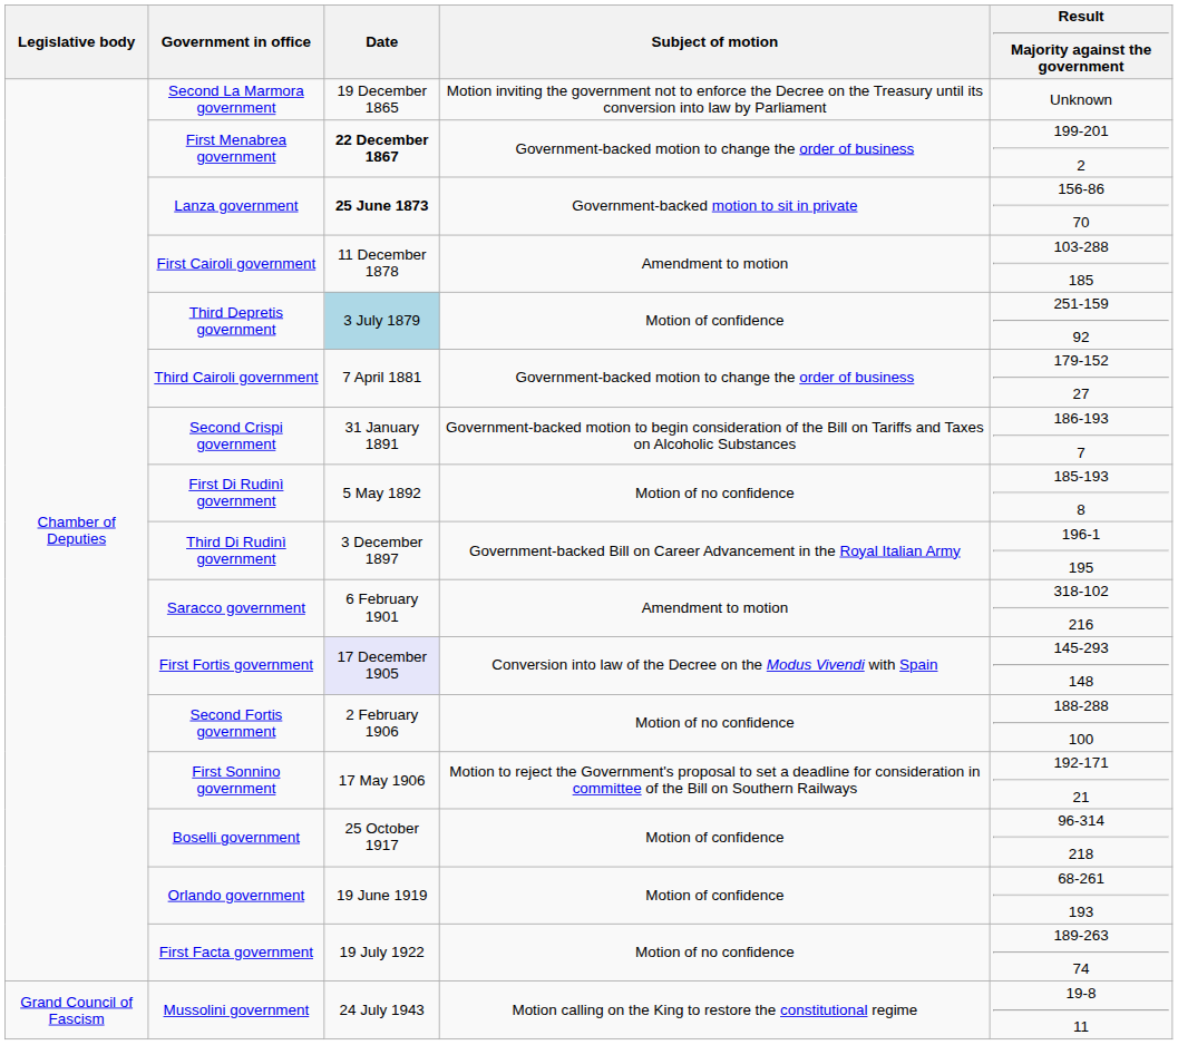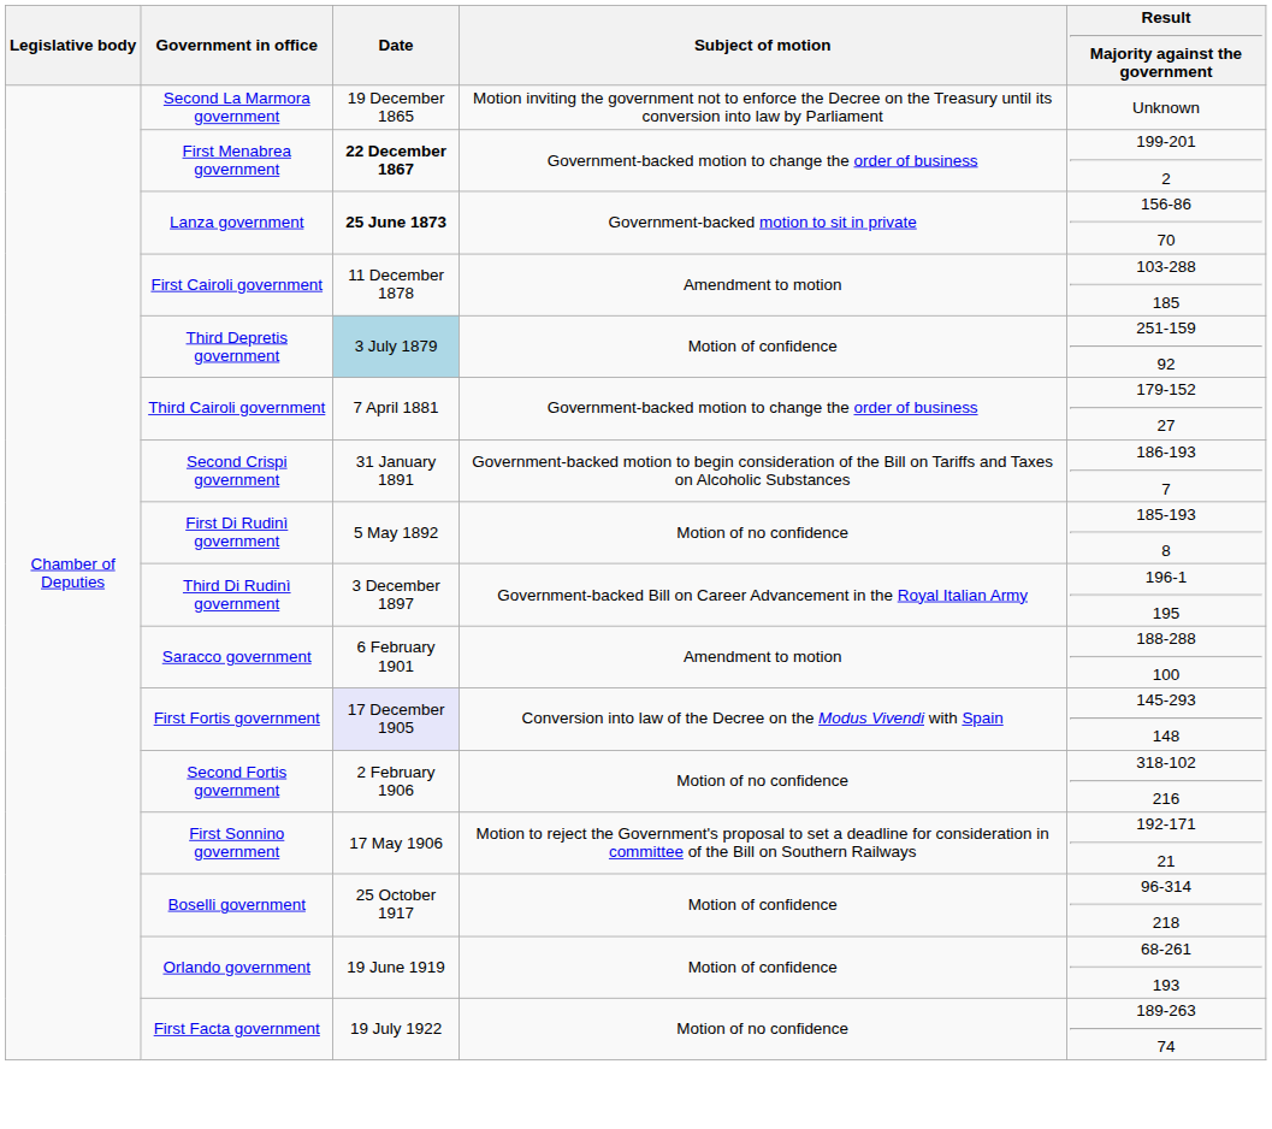Saracco government | Result Majority against the government: 318-102 216 -> 188-288 100
Second Fortis government | Result Majority against the government: 188-288 100 -> 318-102 216
- row: Grand Council of Fascism | Mussolini government | 24 July 1943 | Motion calling on the King to restore the constitutional regime | 19-8 11
